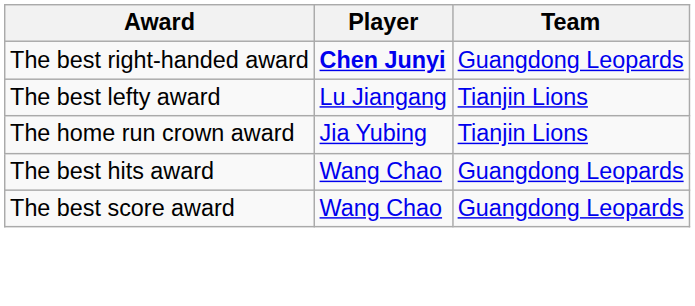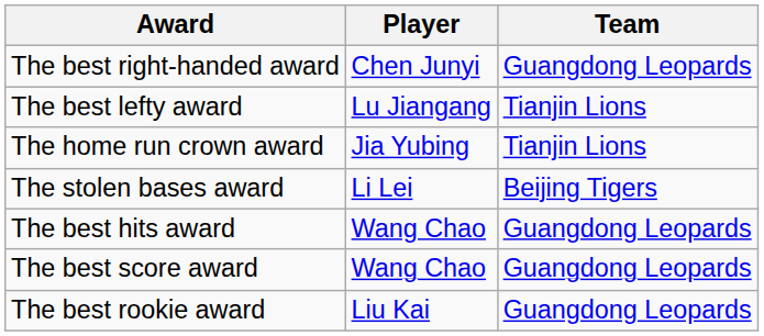The best right-handed award | Player: bold -> normal
+ row: The stolen bases award | Li Lei | Beijing Tigers
+ row: The best rookie award | Liu Kai | Guangdong Leopards
